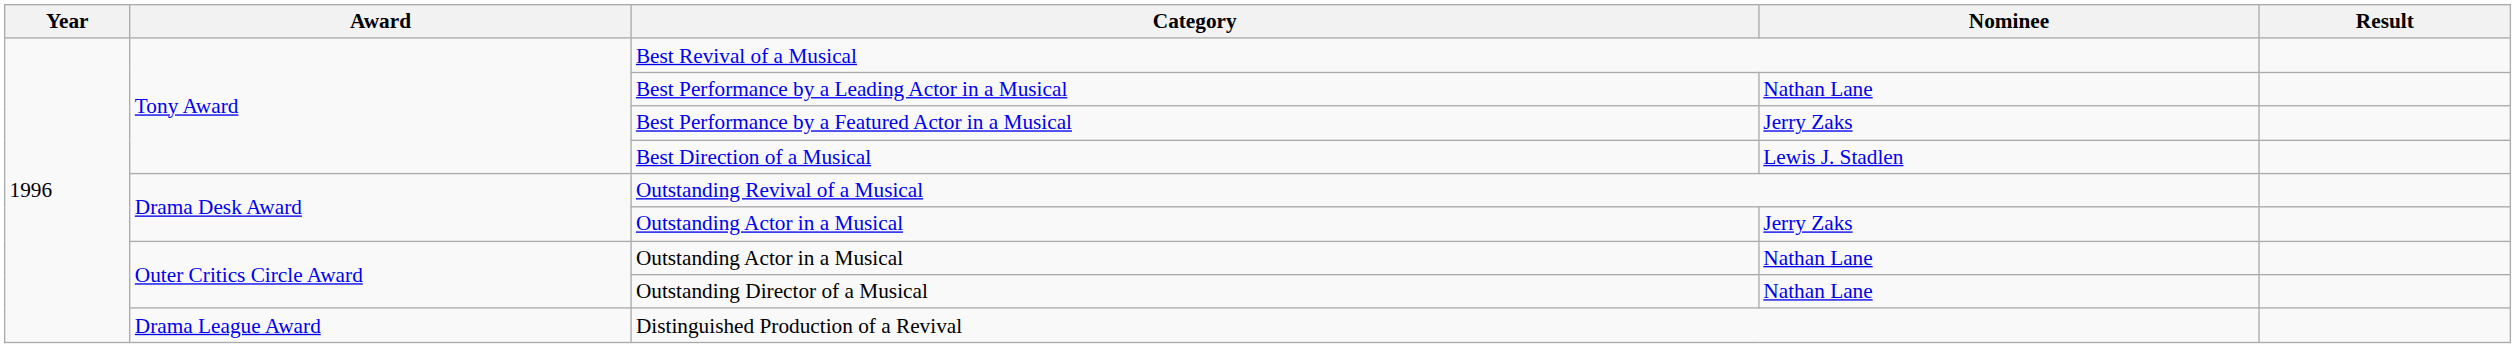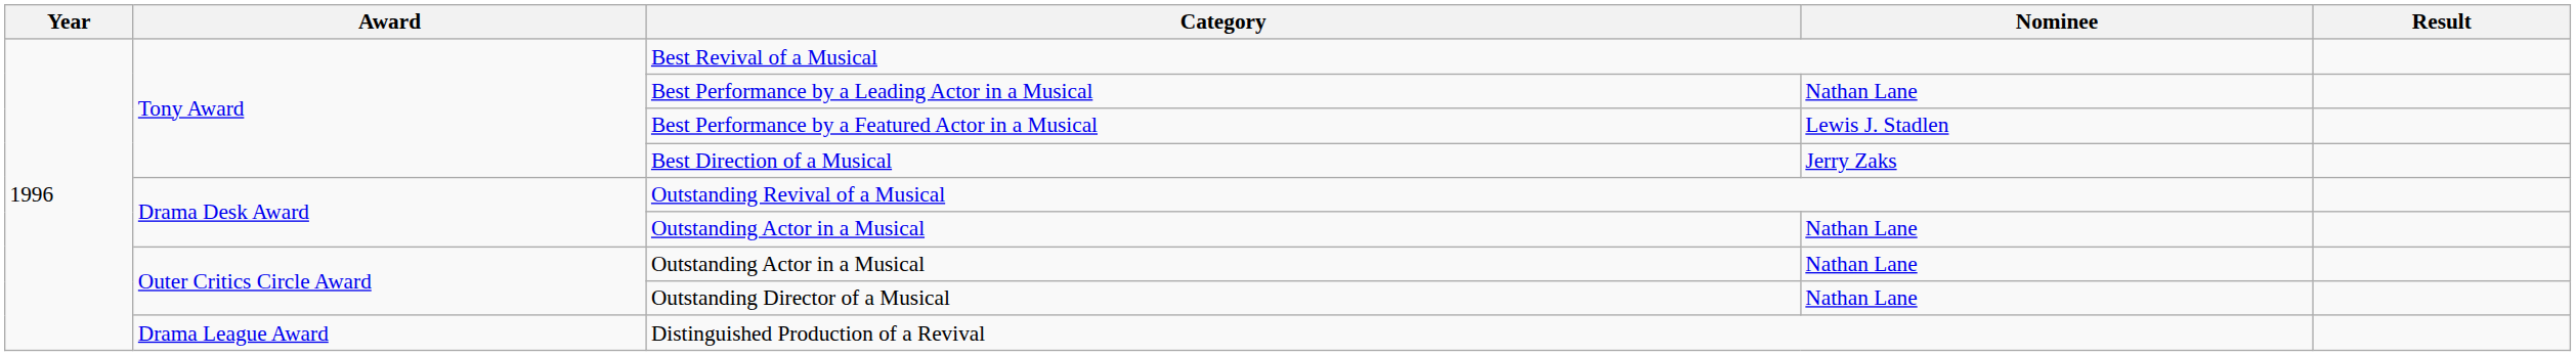Best Performance by a Featured Actor in a Musical | Nominee: Jerry Zaks -> Lewis J. Stadlen
Best Direction of a Musical | Nominee: Lewis J. Stadlen -> Jerry Zaks
Drama Desk Award / Outstanding Actor in a Musical | Nominee: Jerry Zaks -> Nathan Lane
